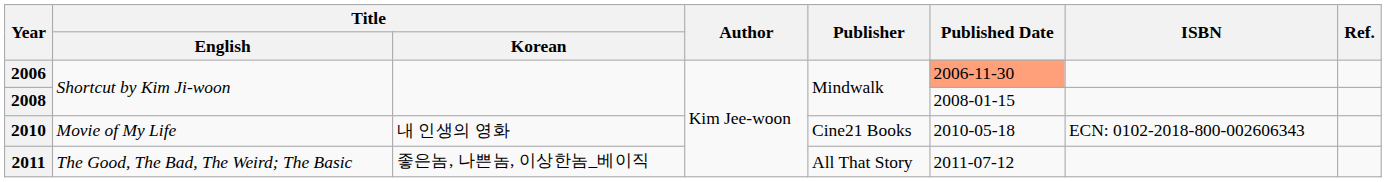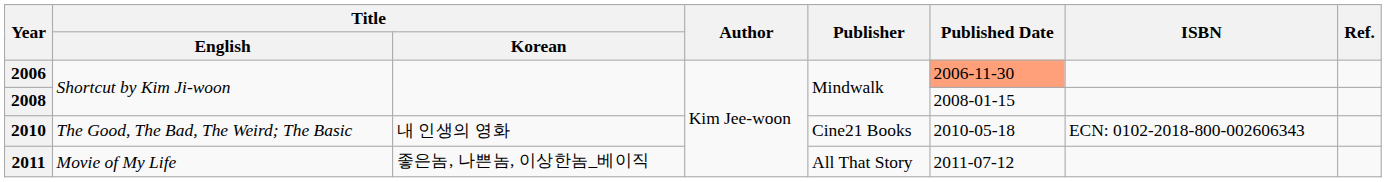2010 | Title / English: Movie of My Life -> The Good, The Bad, The Weird; The Basic
2011 | Title / English: The Good, The Bad, The Weird; The Basic -> Movie of My Life
